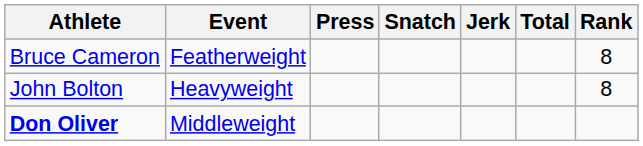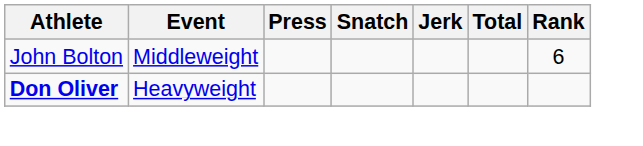- row: Bruce Cameron | Featherweight | 8
John Bolton | Event: Heavyweight -> Middleweight
John Bolton | Rank: 8 -> 6
Don Oliver | Event: Middleweight -> Heavyweight
